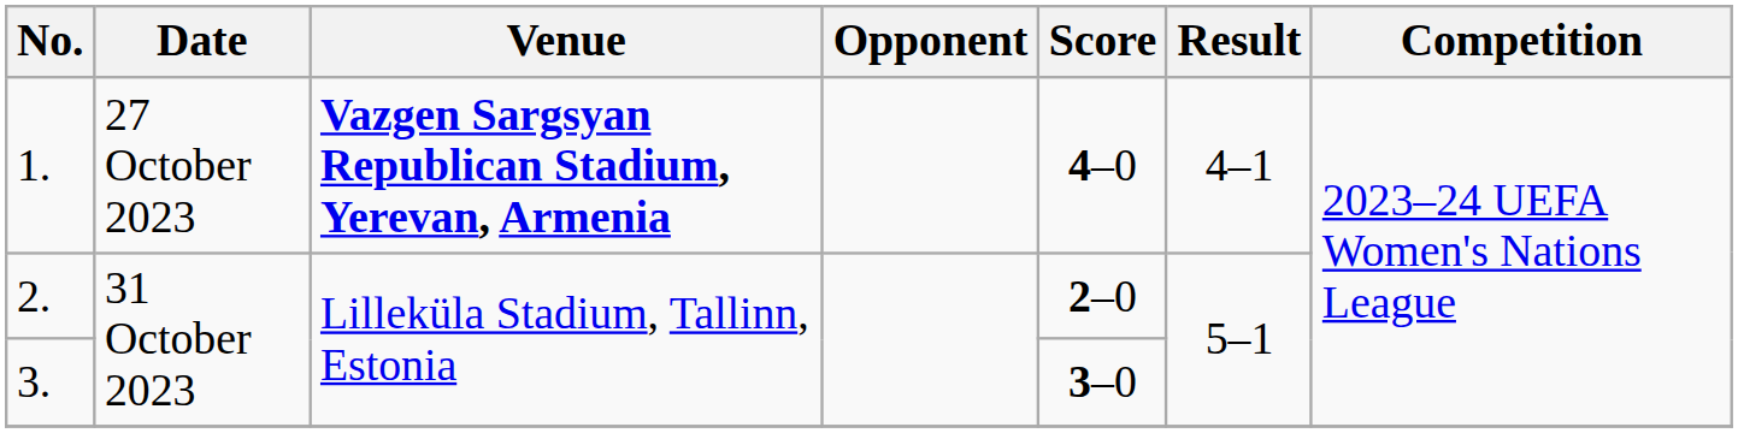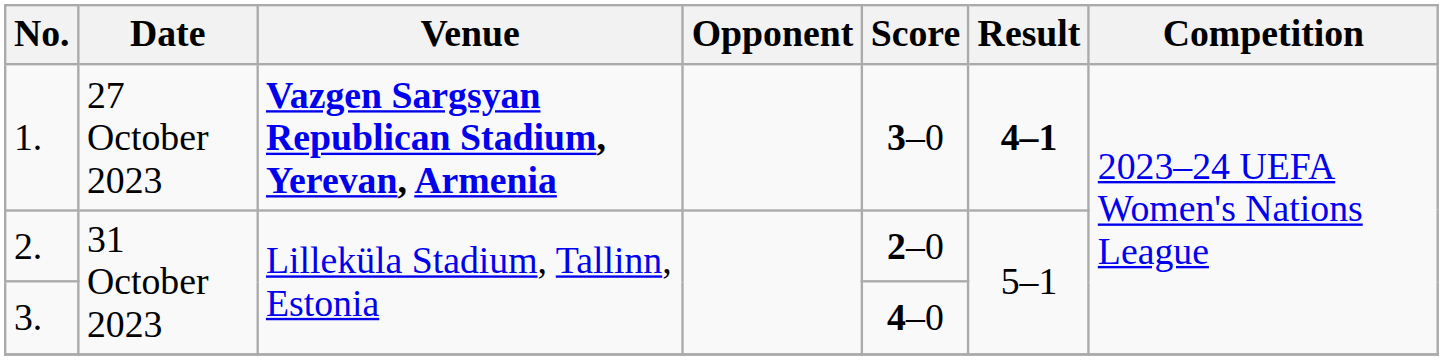1. | Score: 4–0 -> 3–0
1. | Result: normal -> bold
3. | Score: 3–0 -> 4–0
